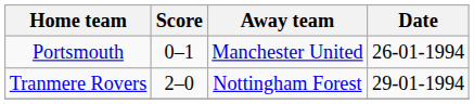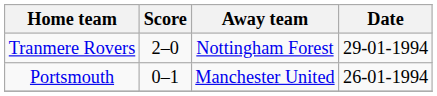rows swapped: Portsmouth <-> Tranmere Rovers
